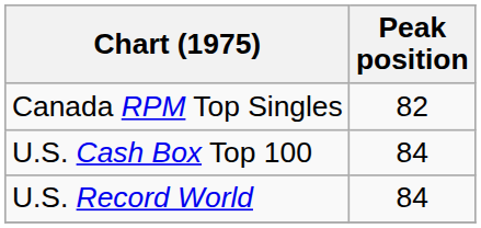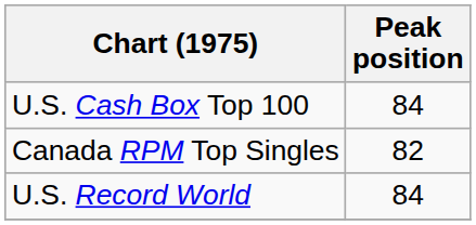rows swapped: Canada RPM Top Singles <-> U.S. Cash Box Top 100
